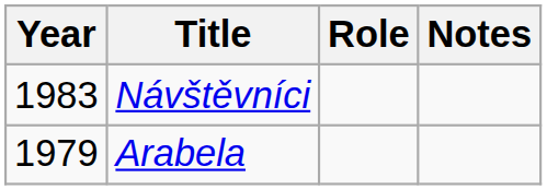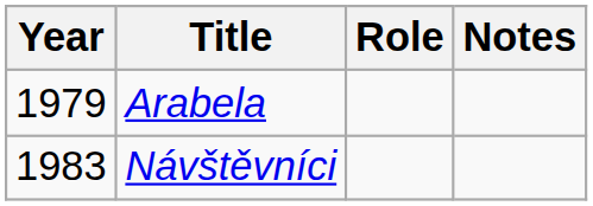rows swapped: Arabela <-> Návštěvníci
